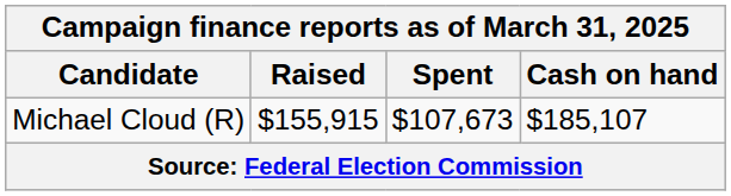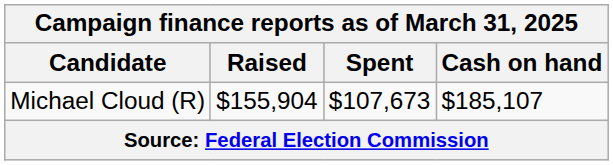Michael Cloud (R) | Raised: $155,915 -> $155,904
